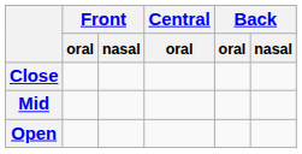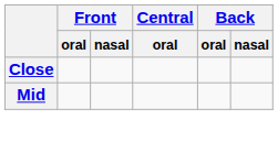- row: Open
